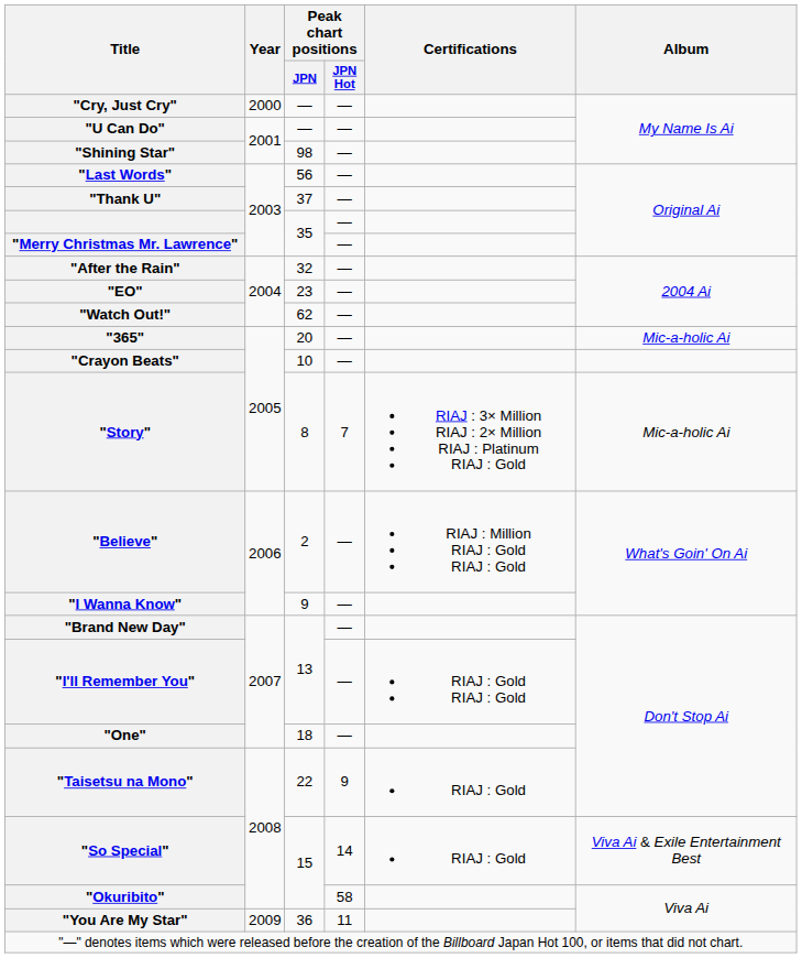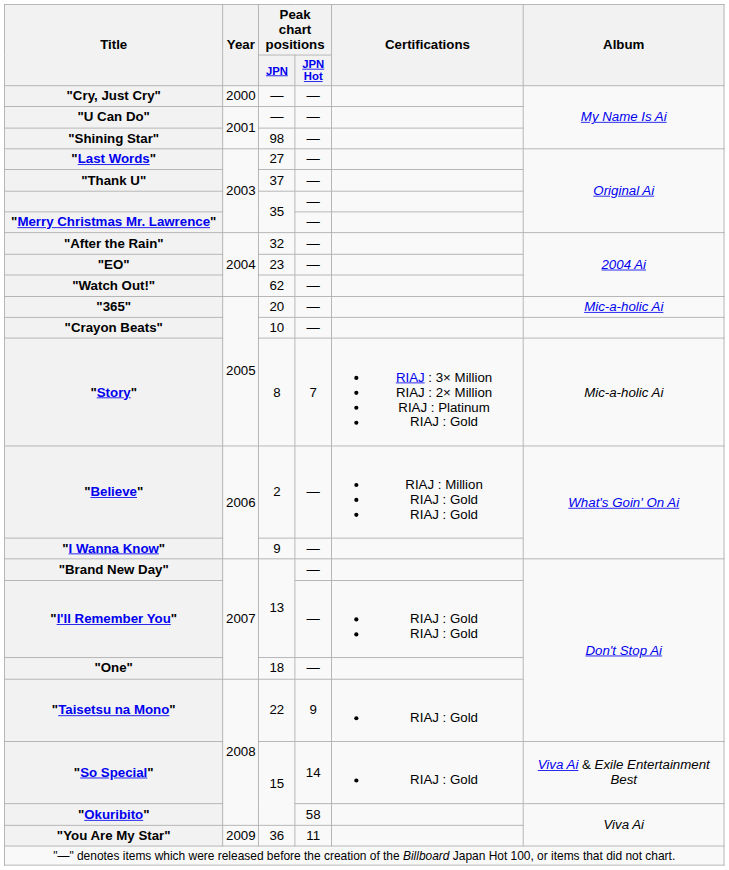"Last Words" | Peak chart positions / JPN: 56 -> 27
